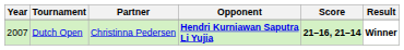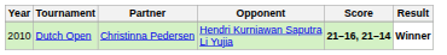Dutch Open | Year: 2007 -> 2010
Dutch Open | Opponent: bold -> normal
